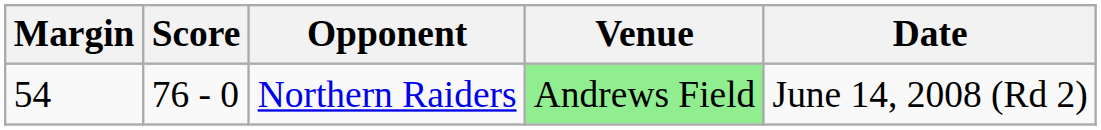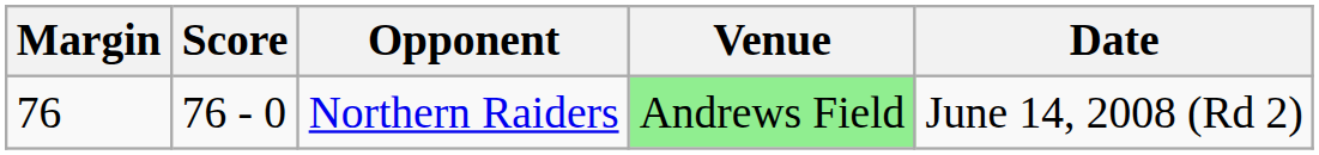Northern Raiders | Margin: 54 -> 76
